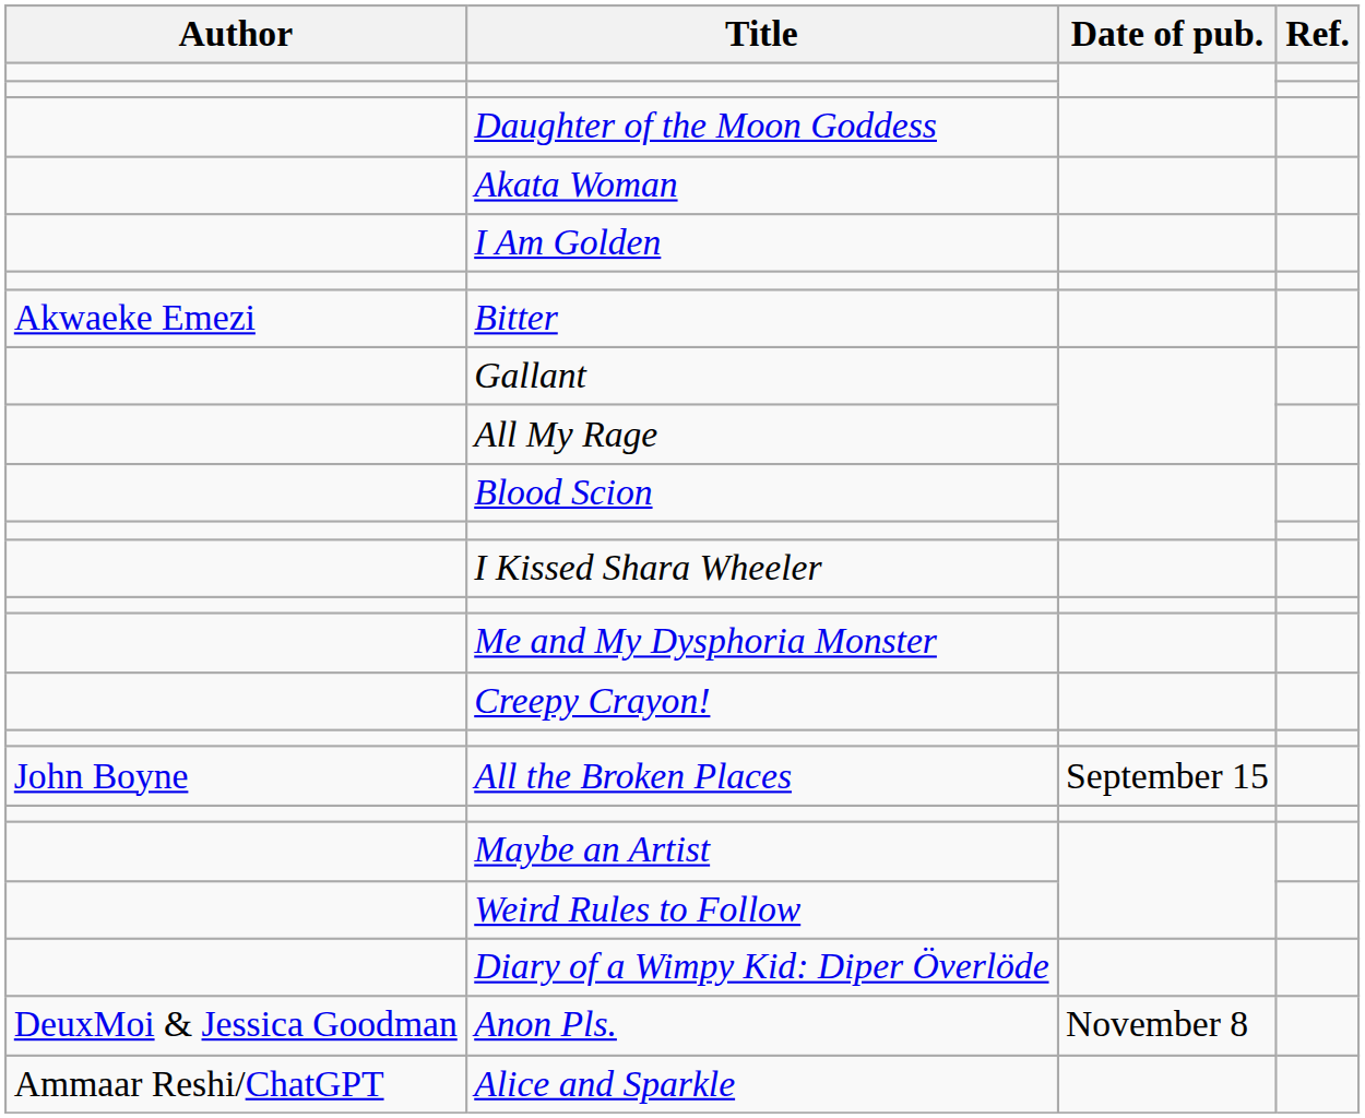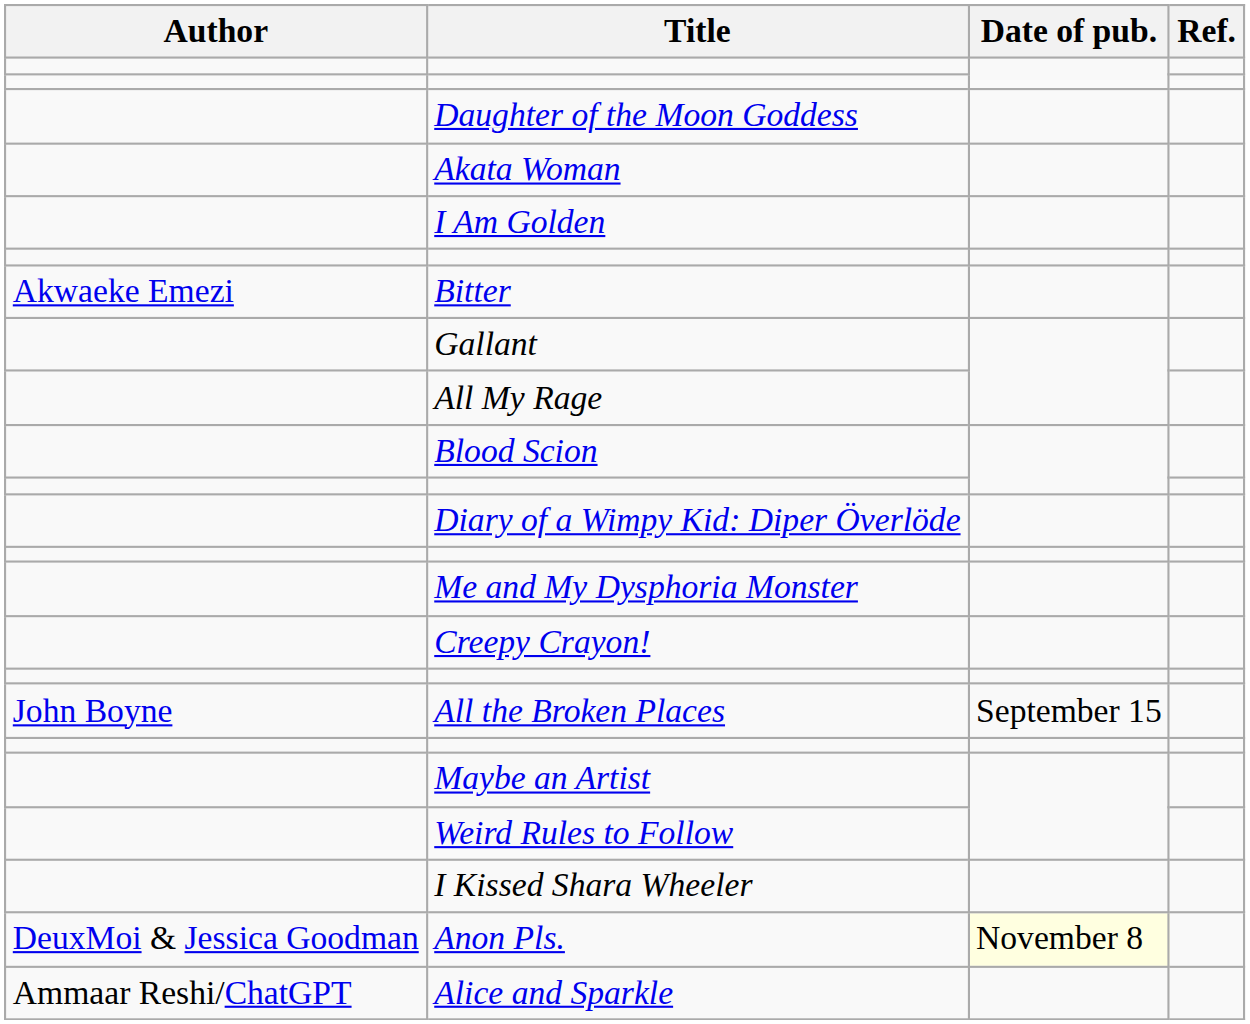rows swapped: I Kissed Shara Wheeler <-> Diary of a Wimpy Kid: Diper Överlöde
Anon Pls. | Date of pub.: no background -> lightyellow background
